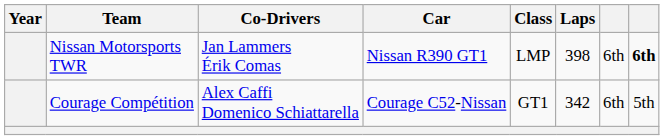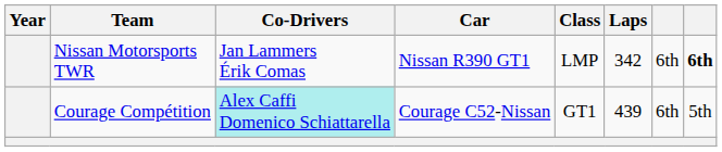Nissan Motorsports TWR | Laps: 398 -> 342
Courage Compétition | Co-Drivers: no background -> paleturquoise background
Courage Compétition | Laps: 342 -> 439
